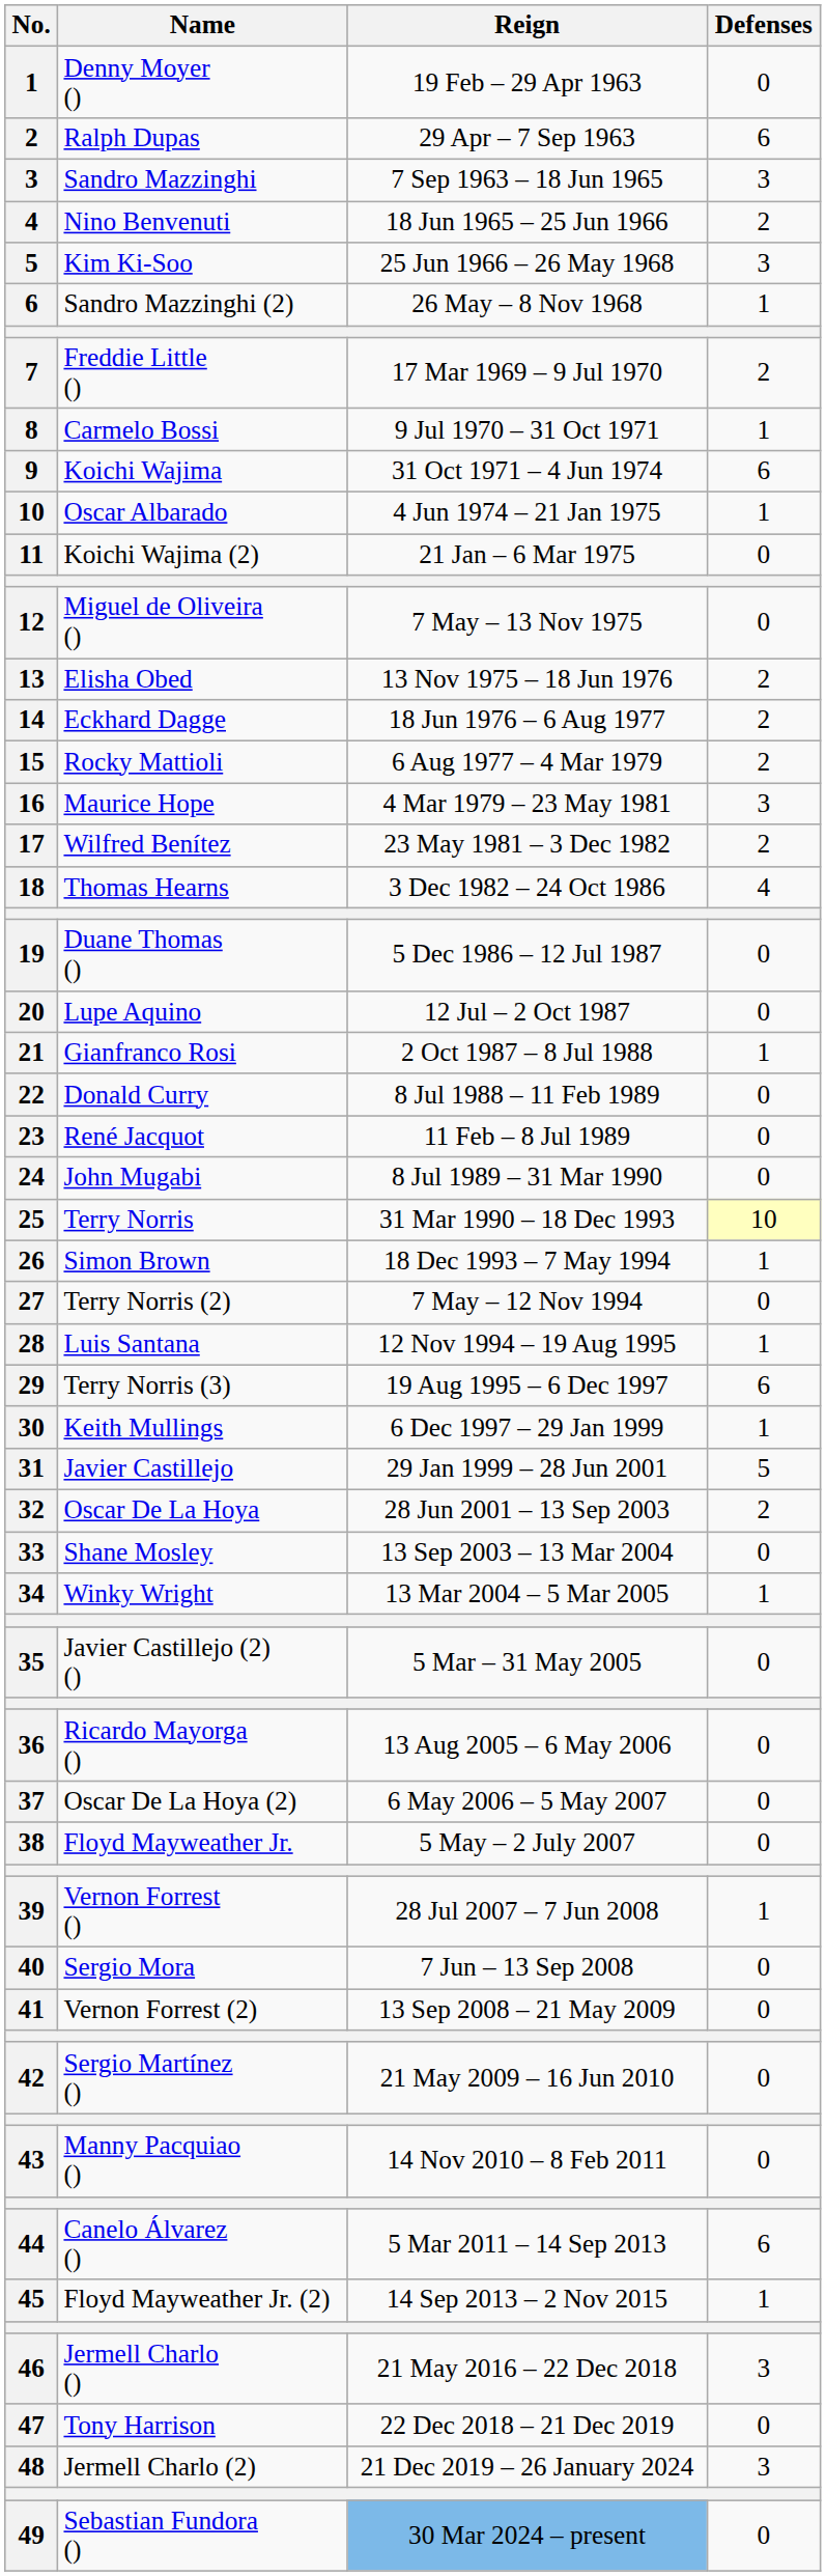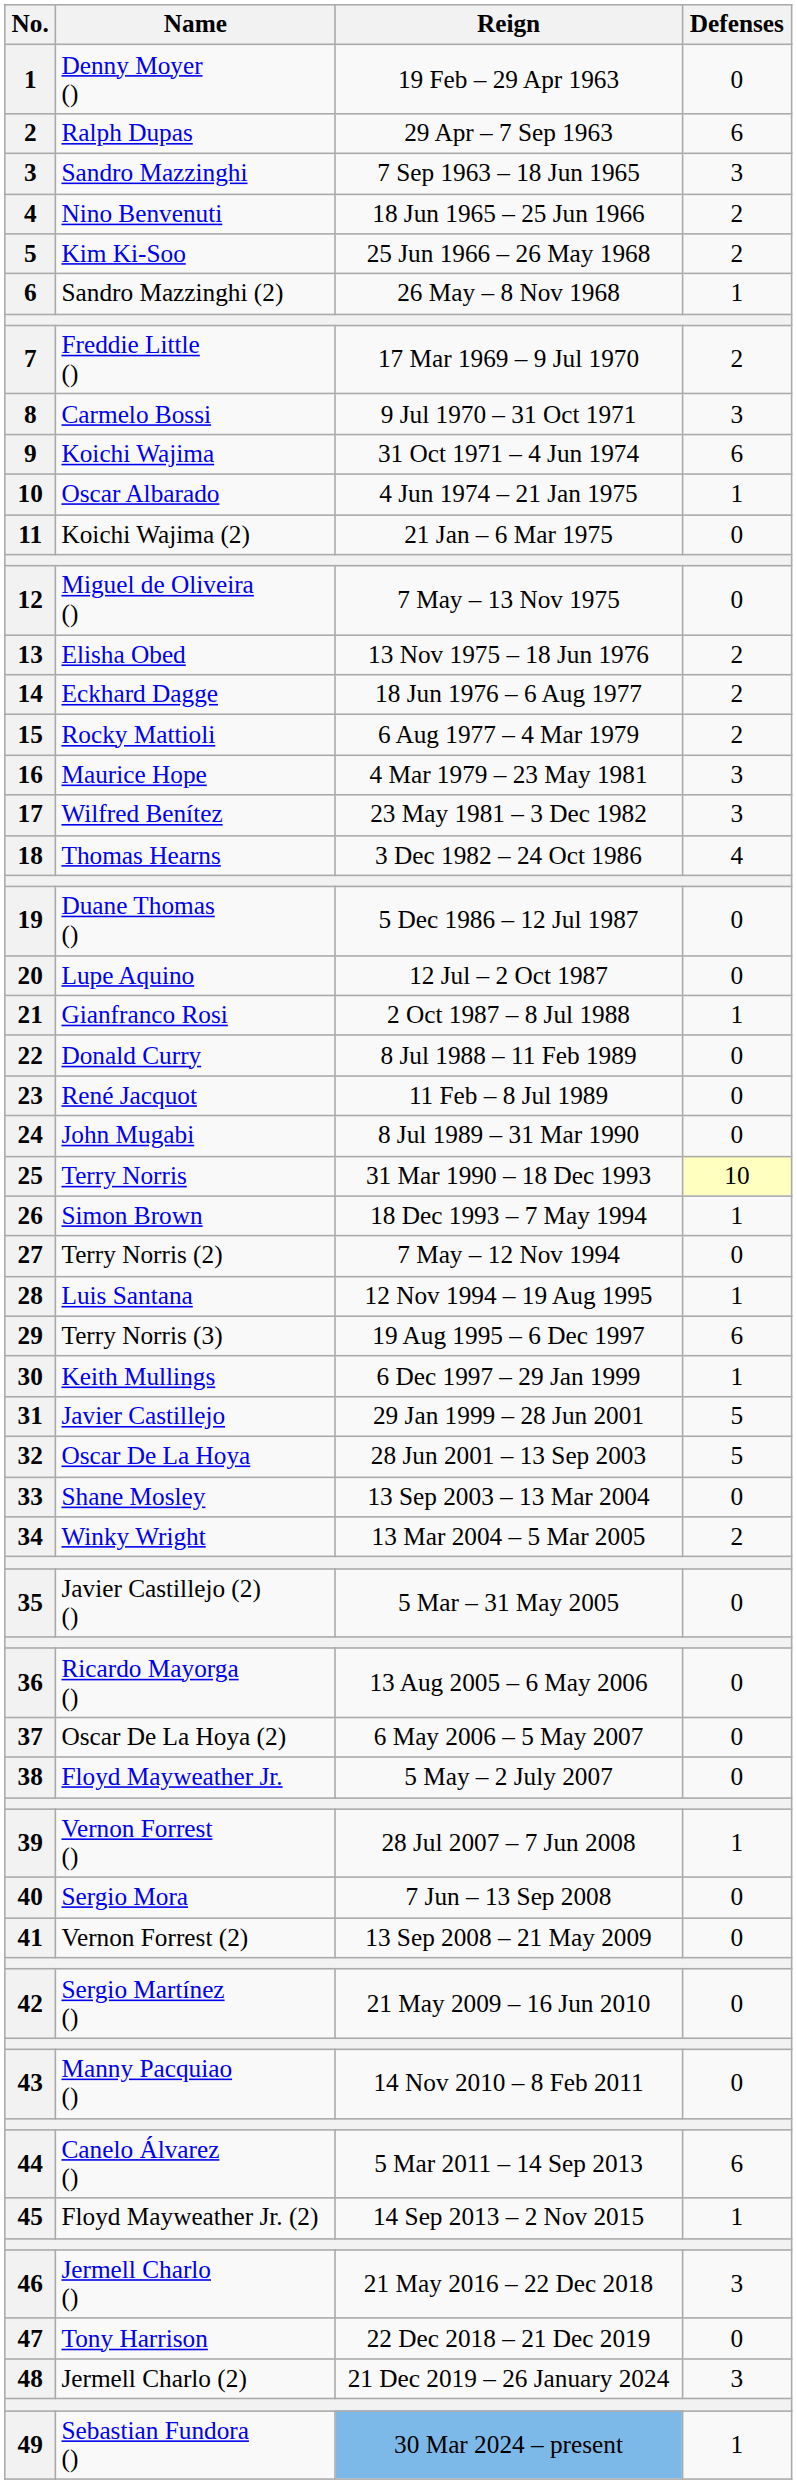Kim Ki-Soo | Defenses: 3 -> 2
Carmelo Bossi | Defenses: 1 -> 3
Wilfred Benítez | Defenses: 2 -> 3
Oscar De La Hoya | Defenses: 2 -> 5
Winky Wright | Defenses: 1 -> 2
Sebastian Fundora () | Defenses: 0 -> 1
